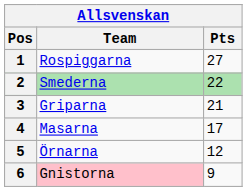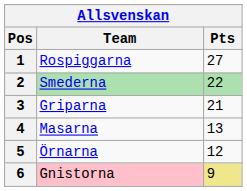4 | Pts: 17 -> 13
6 | Pts: no background -> khaki background
